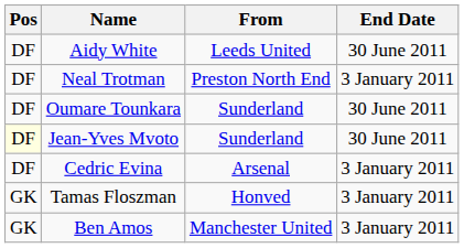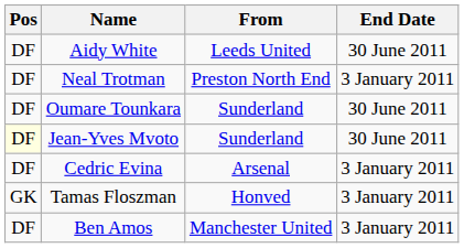Ben Amos | Pos: GK -> DF
